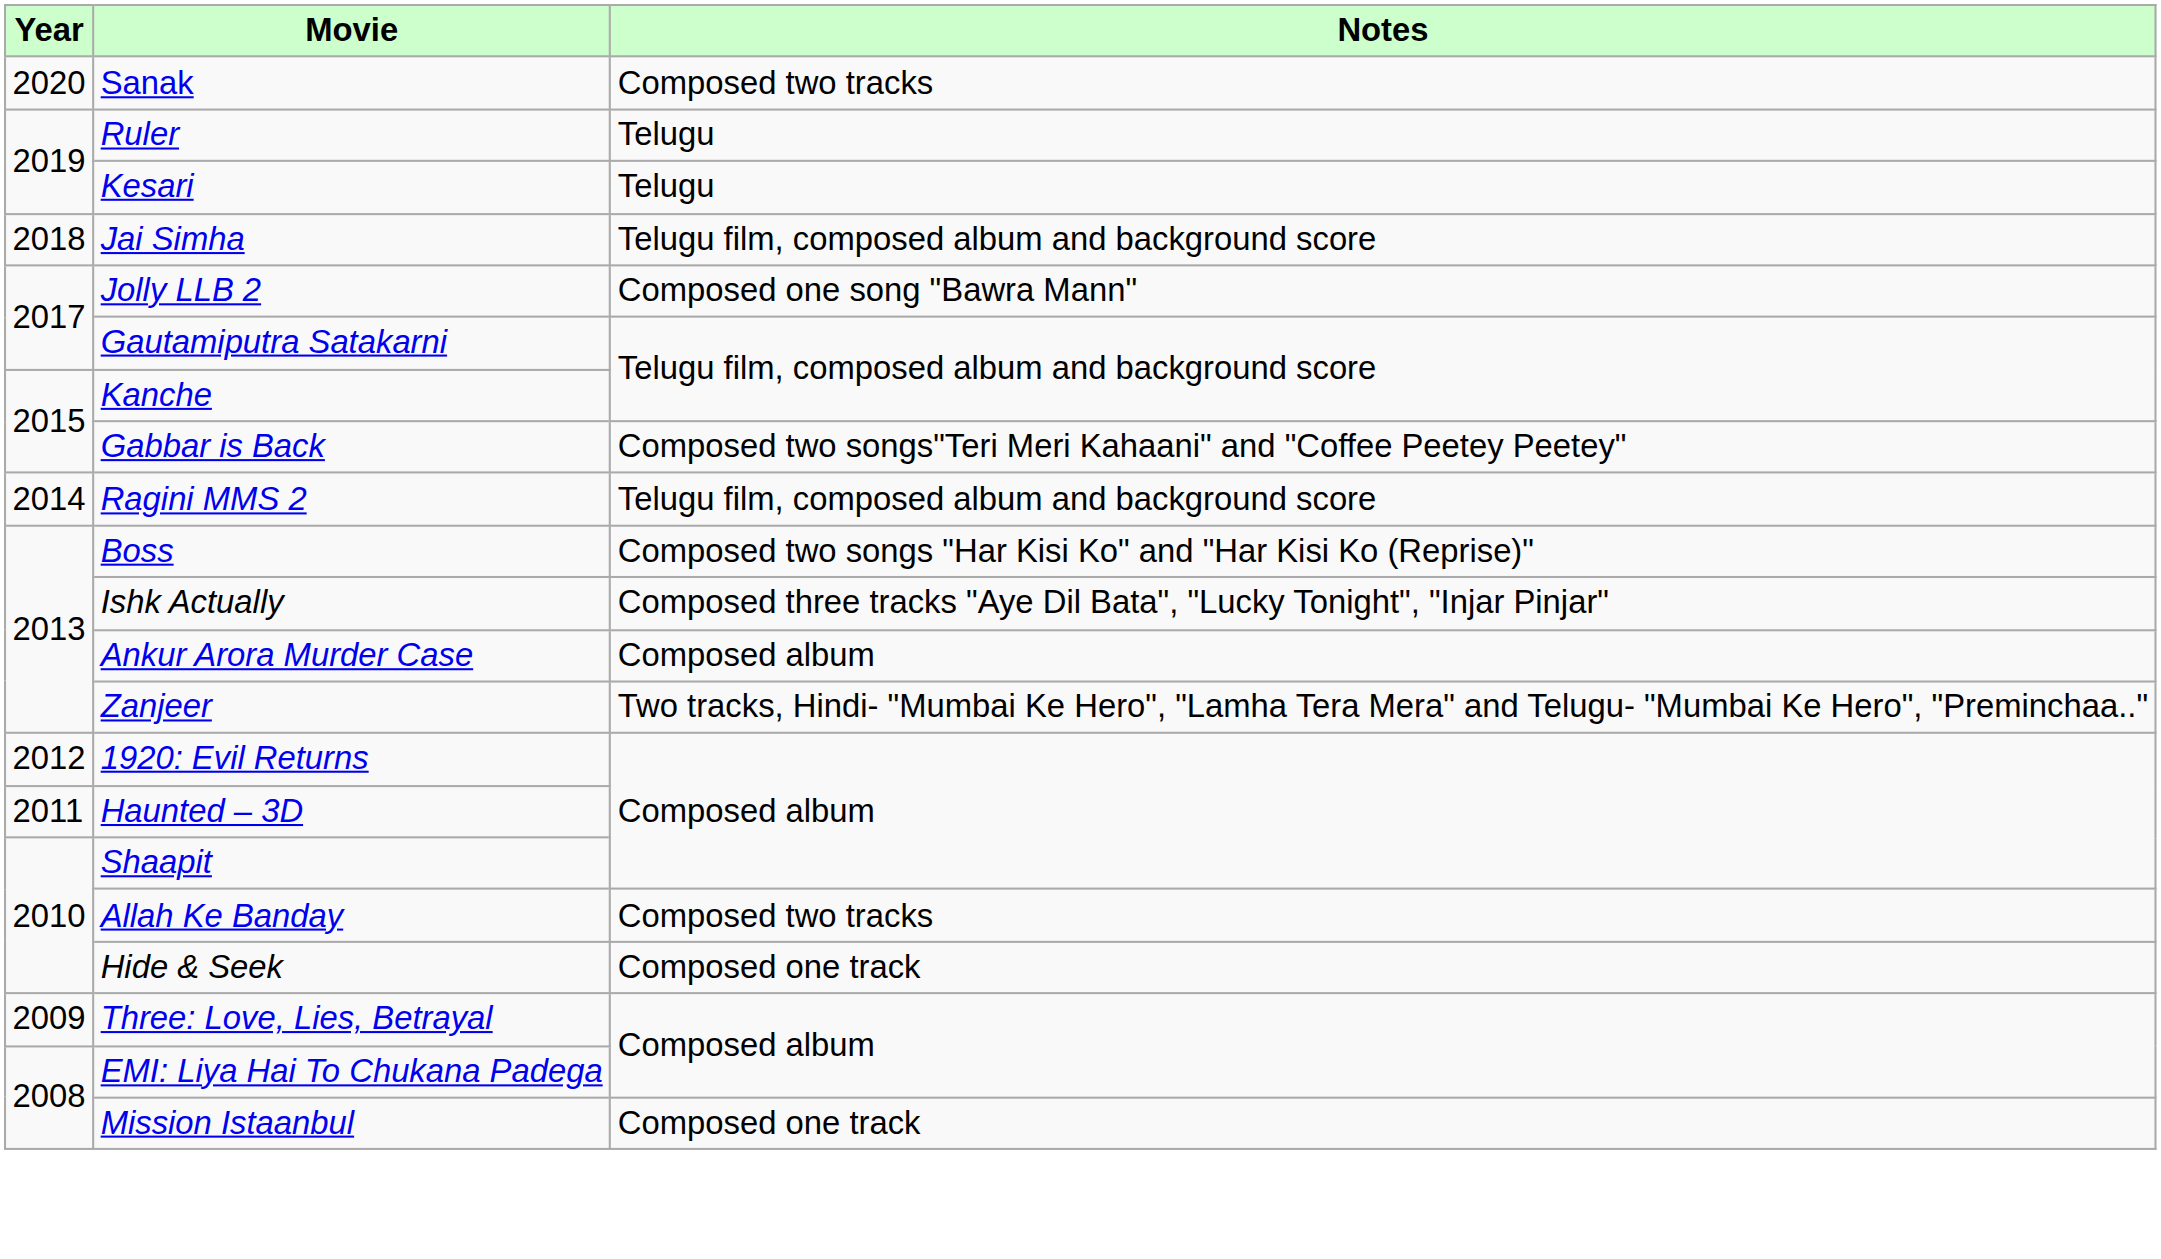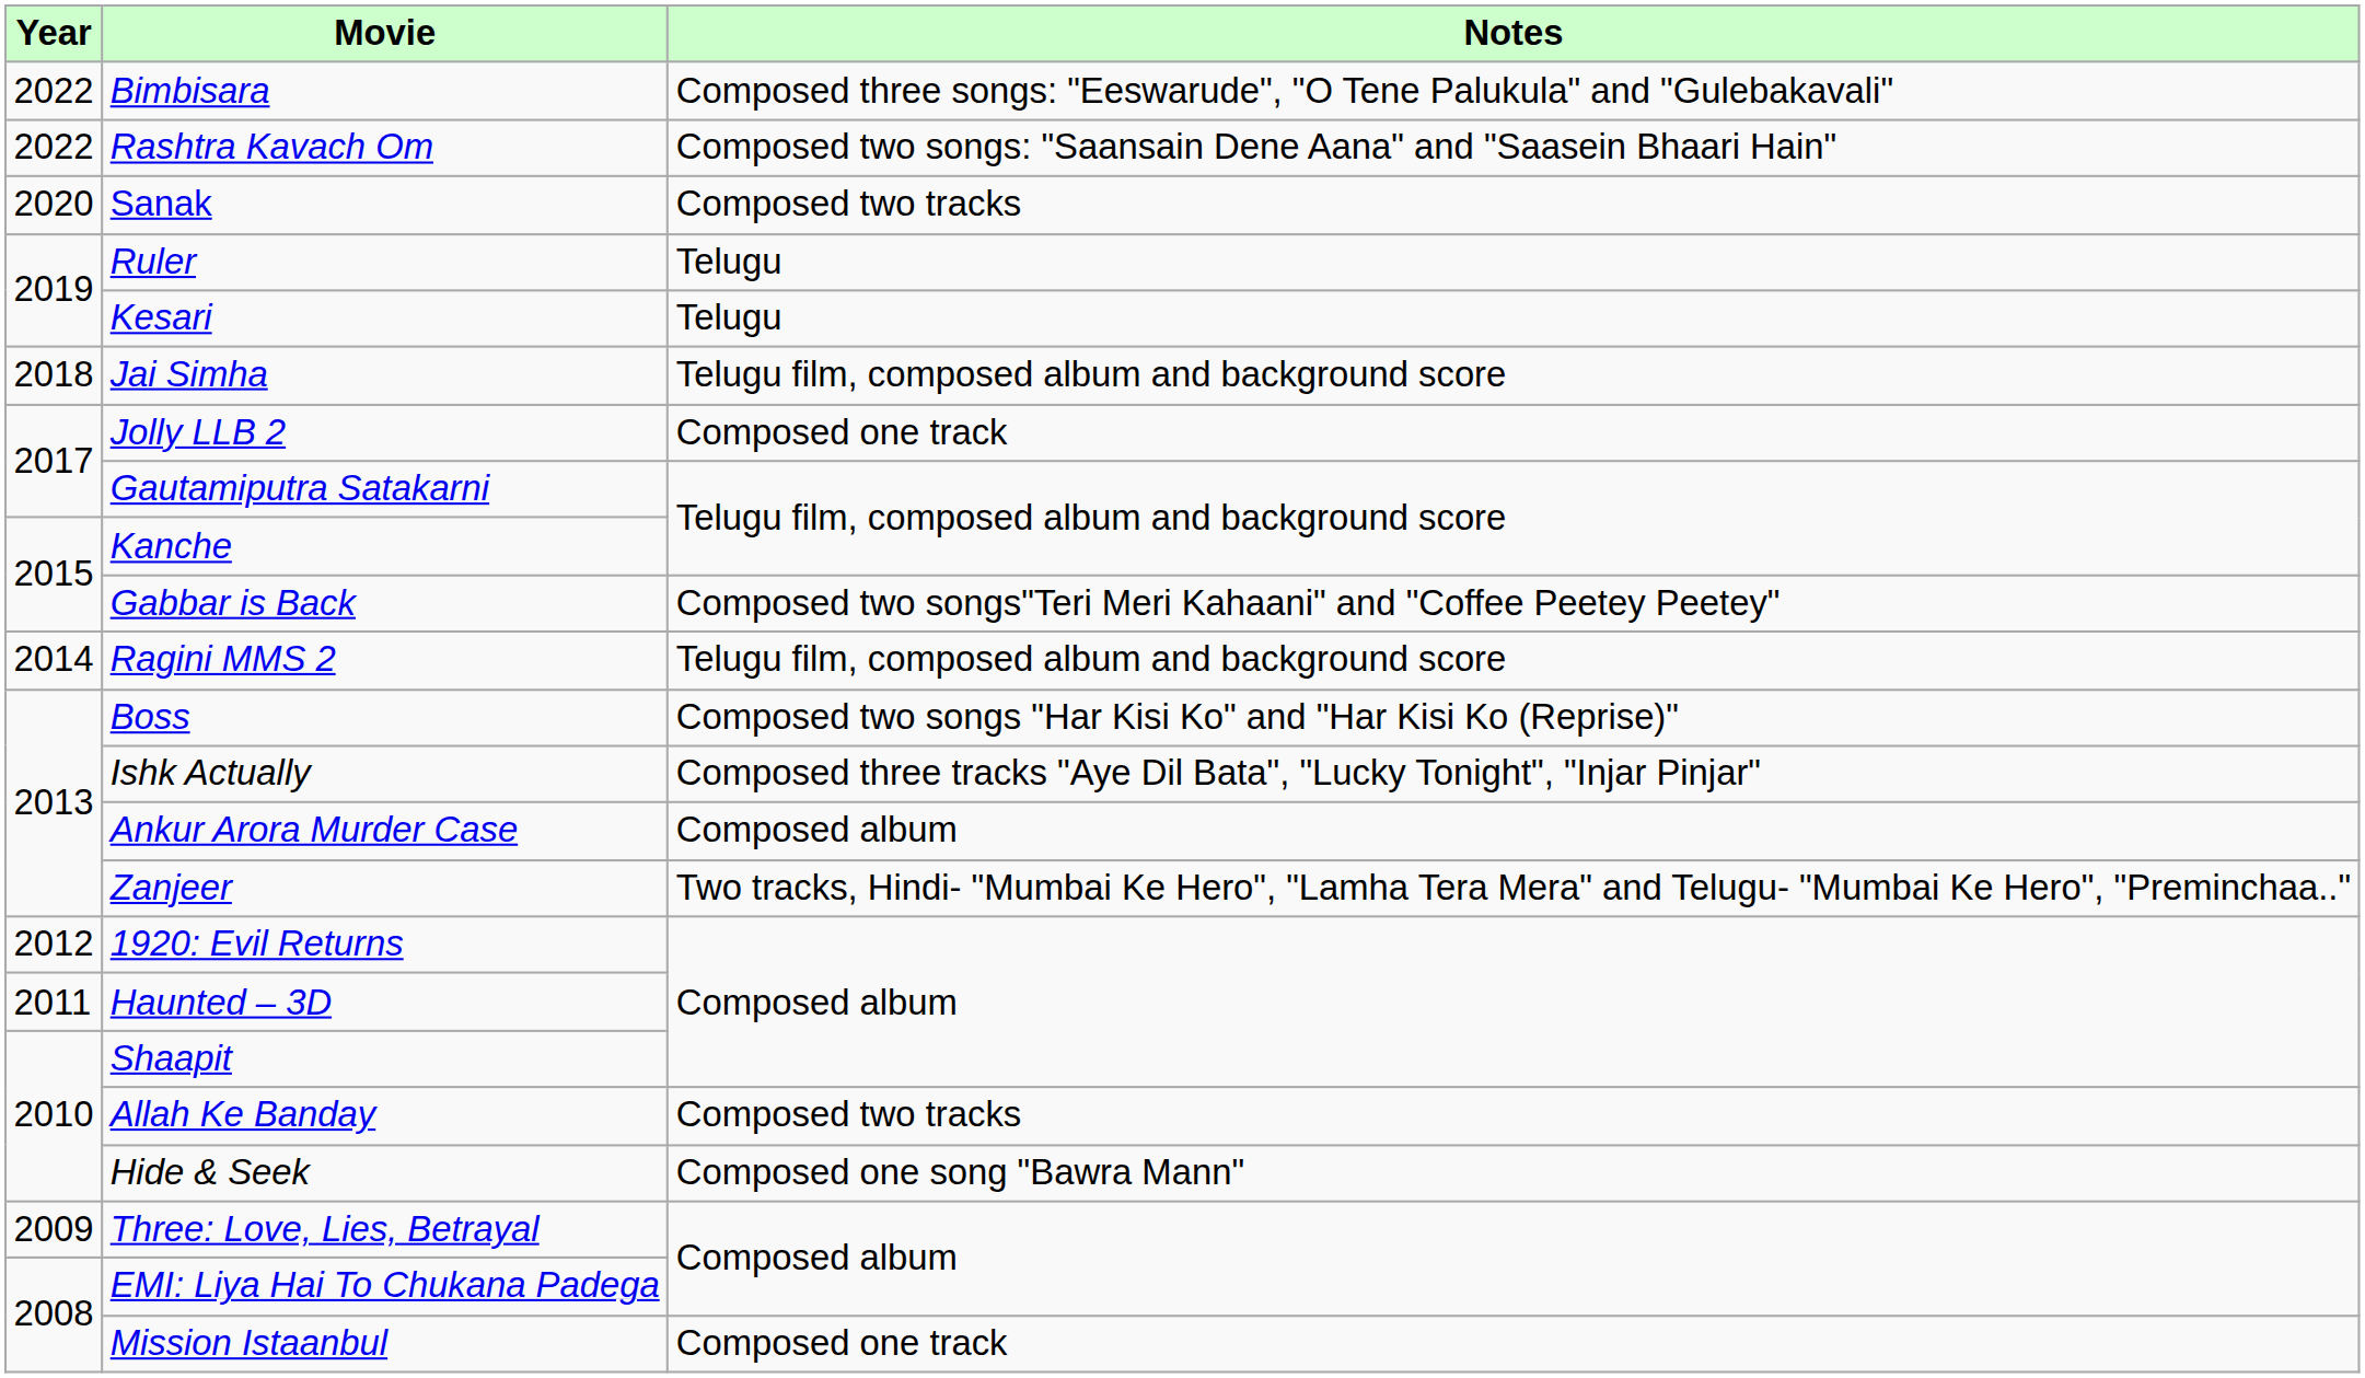+ row: 2022 | Bimbisara | Composed three songs: "Eeswarude", "O Tene Palukula" and "Gulebakavali"
+ row: 2022 | Rashtra Kavach Om | Composed two songs: "Saansain Dene Aana" and "Saasein Bhaari Hain"
Jolly LLB 2 | Notes: Composed one song "Bawra Mann" -> Composed one track
Hide & Seek | Notes: Composed one track -> Composed one song "Bawra Mann"
